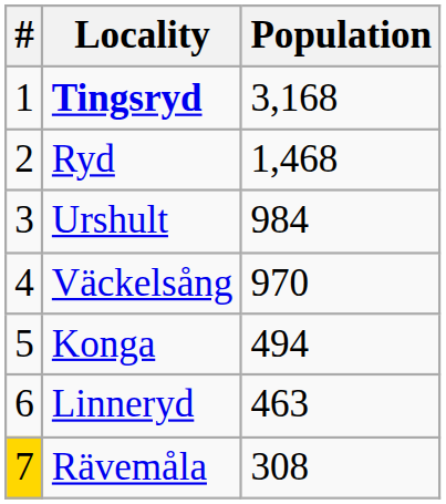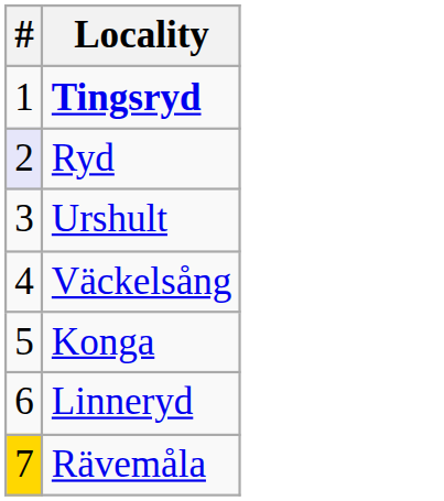- column: Population | 3,168 | 1,468 | 984 | 970 | 494 | 463 | 308
Ryd | #: no background -> lavender background
